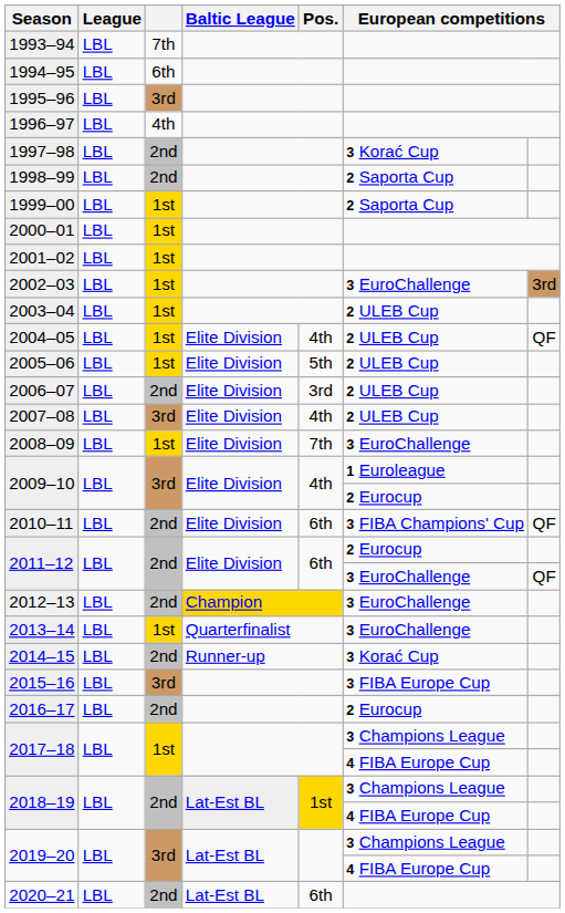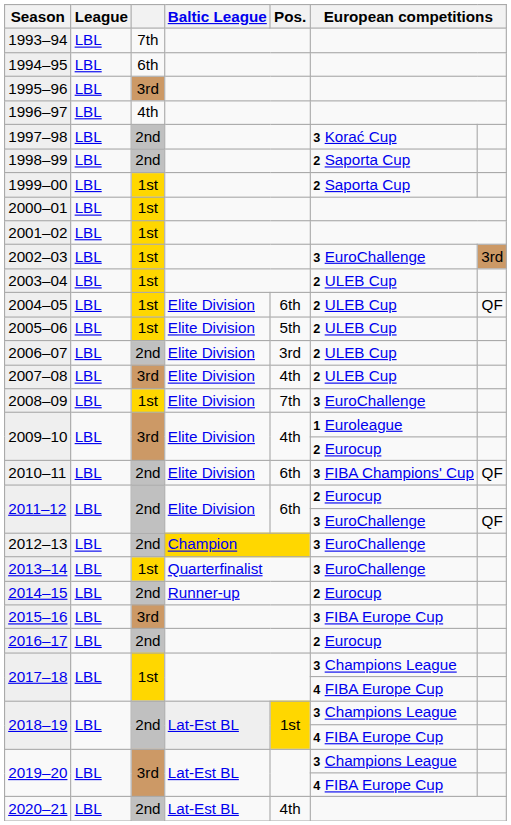2004–05 | Pos.: 4th -> 6th
2014–15 | column 6: 3 Korać Cup -> 2 Eurocup
2020–21 | Pos.: 6th -> 4th
